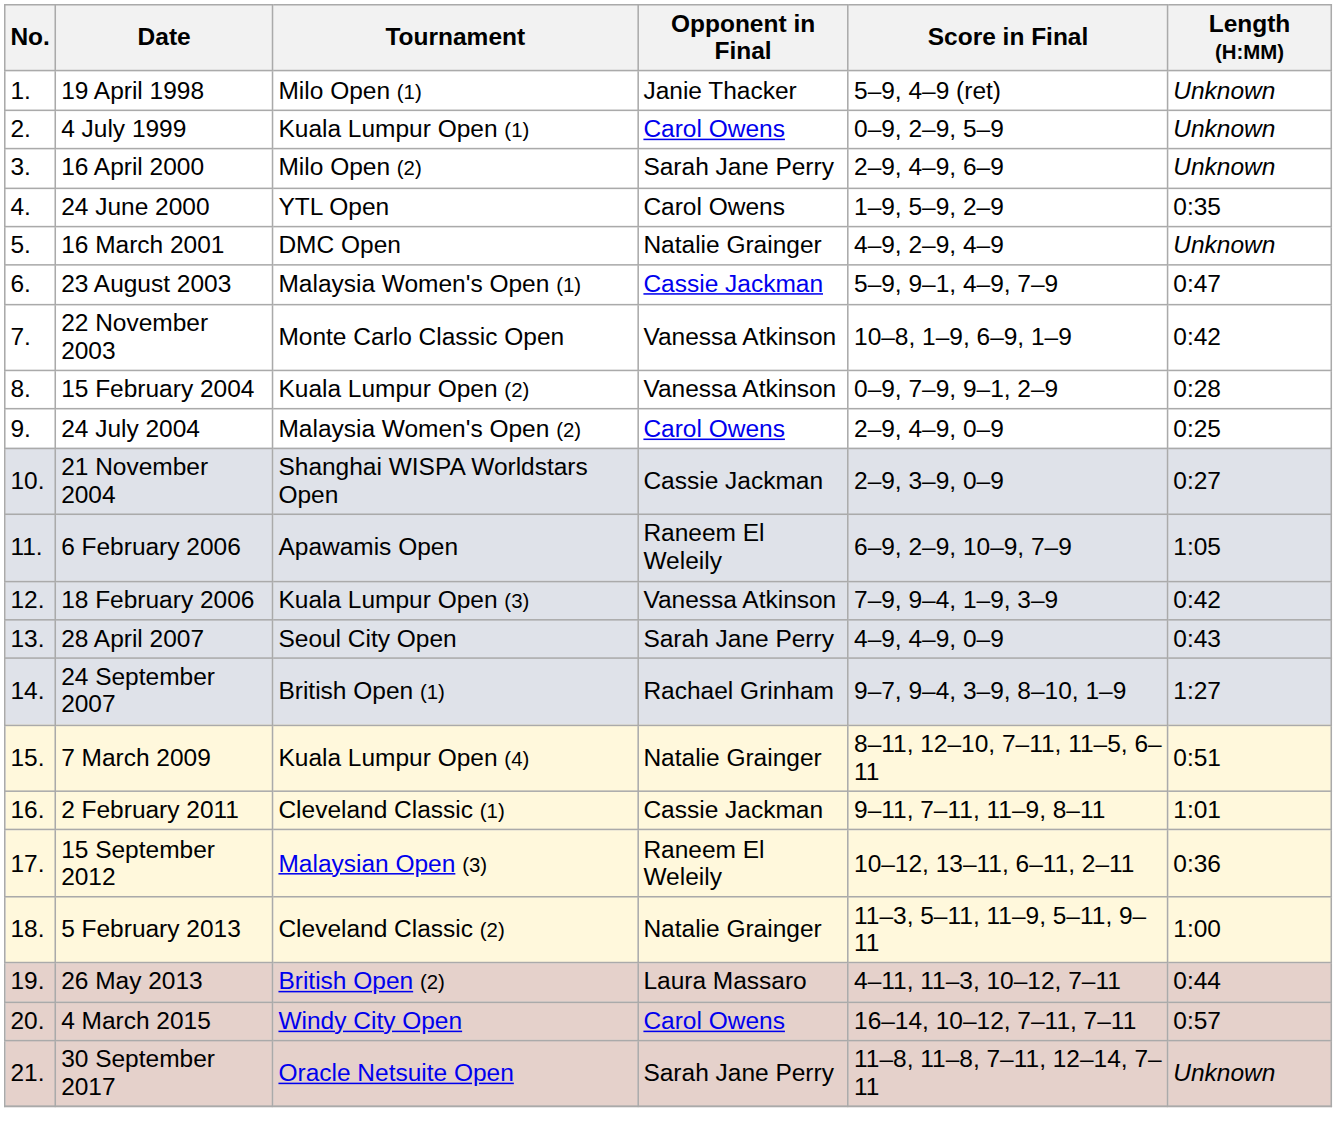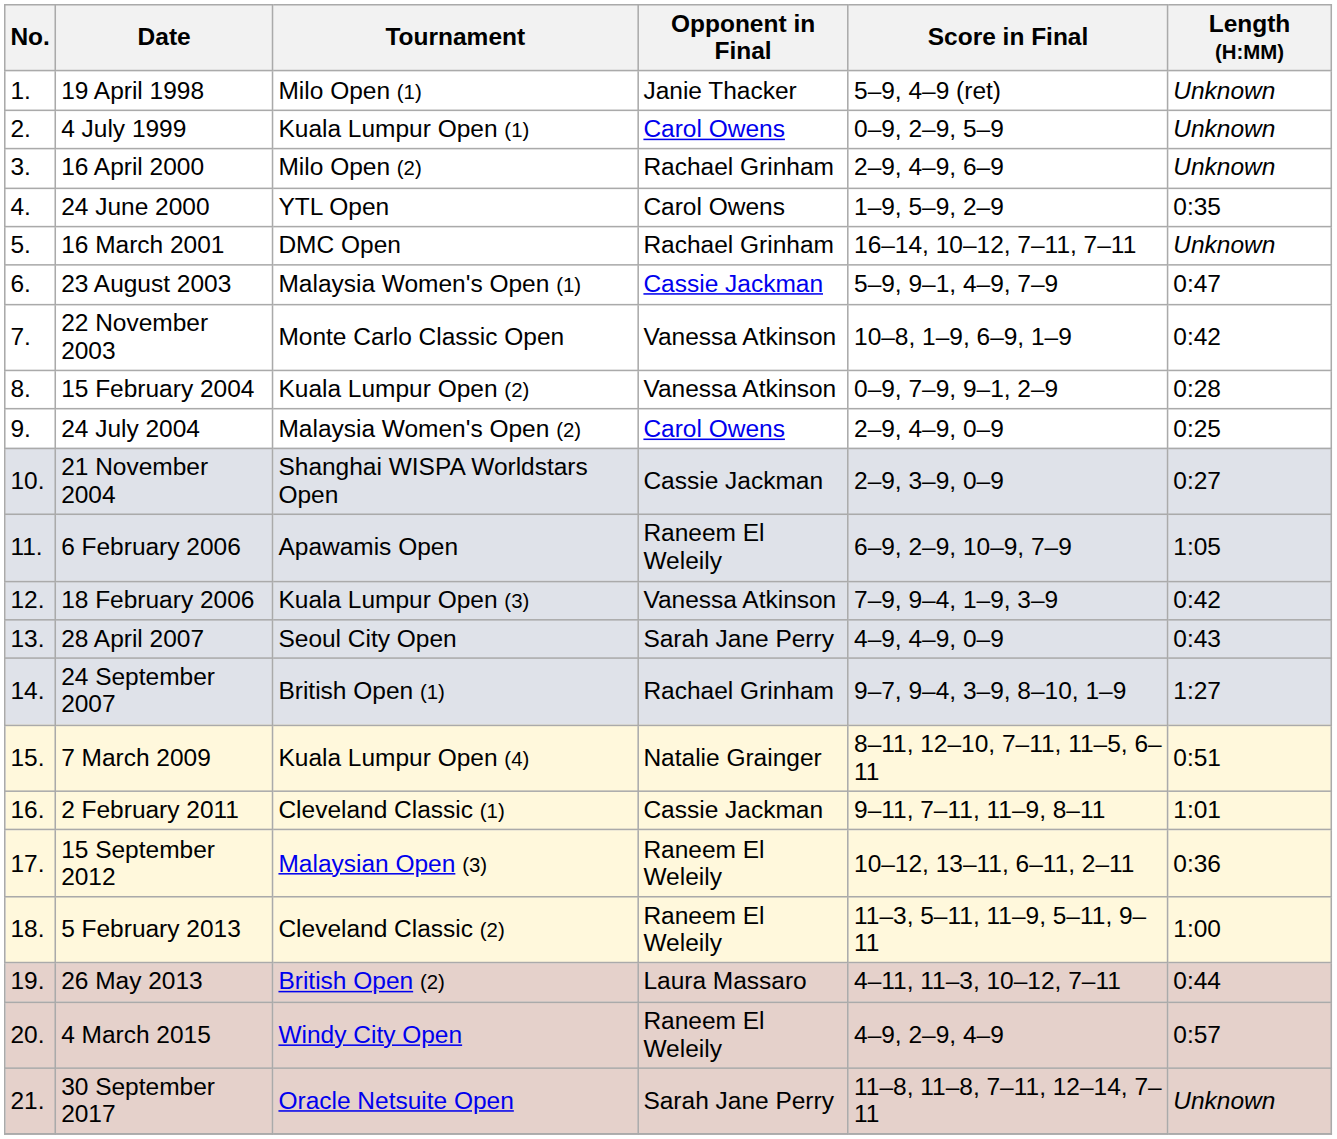16 April 2000 | Opponent in Final: Sarah Jane Perry -> Rachael Grinham
16 March 2001 | Opponent in Final: Natalie Grainger -> Rachael Grinham
16 March 2001 | Score in Final: 4–9, 2–9, 4–9 -> 16–14, 10–12, 7–11, 7–11
5 February 2013 | Opponent in Final: Natalie Grainger -> Raneem El Weleily
4 March 2015 | Opponent in Final: Carol Owens -> Raneem El Weleily
4 March 2015 | Score in Final: 16–14, 10–12, 7–11, 7–11 -> 4–9, 2–9, 4–9
